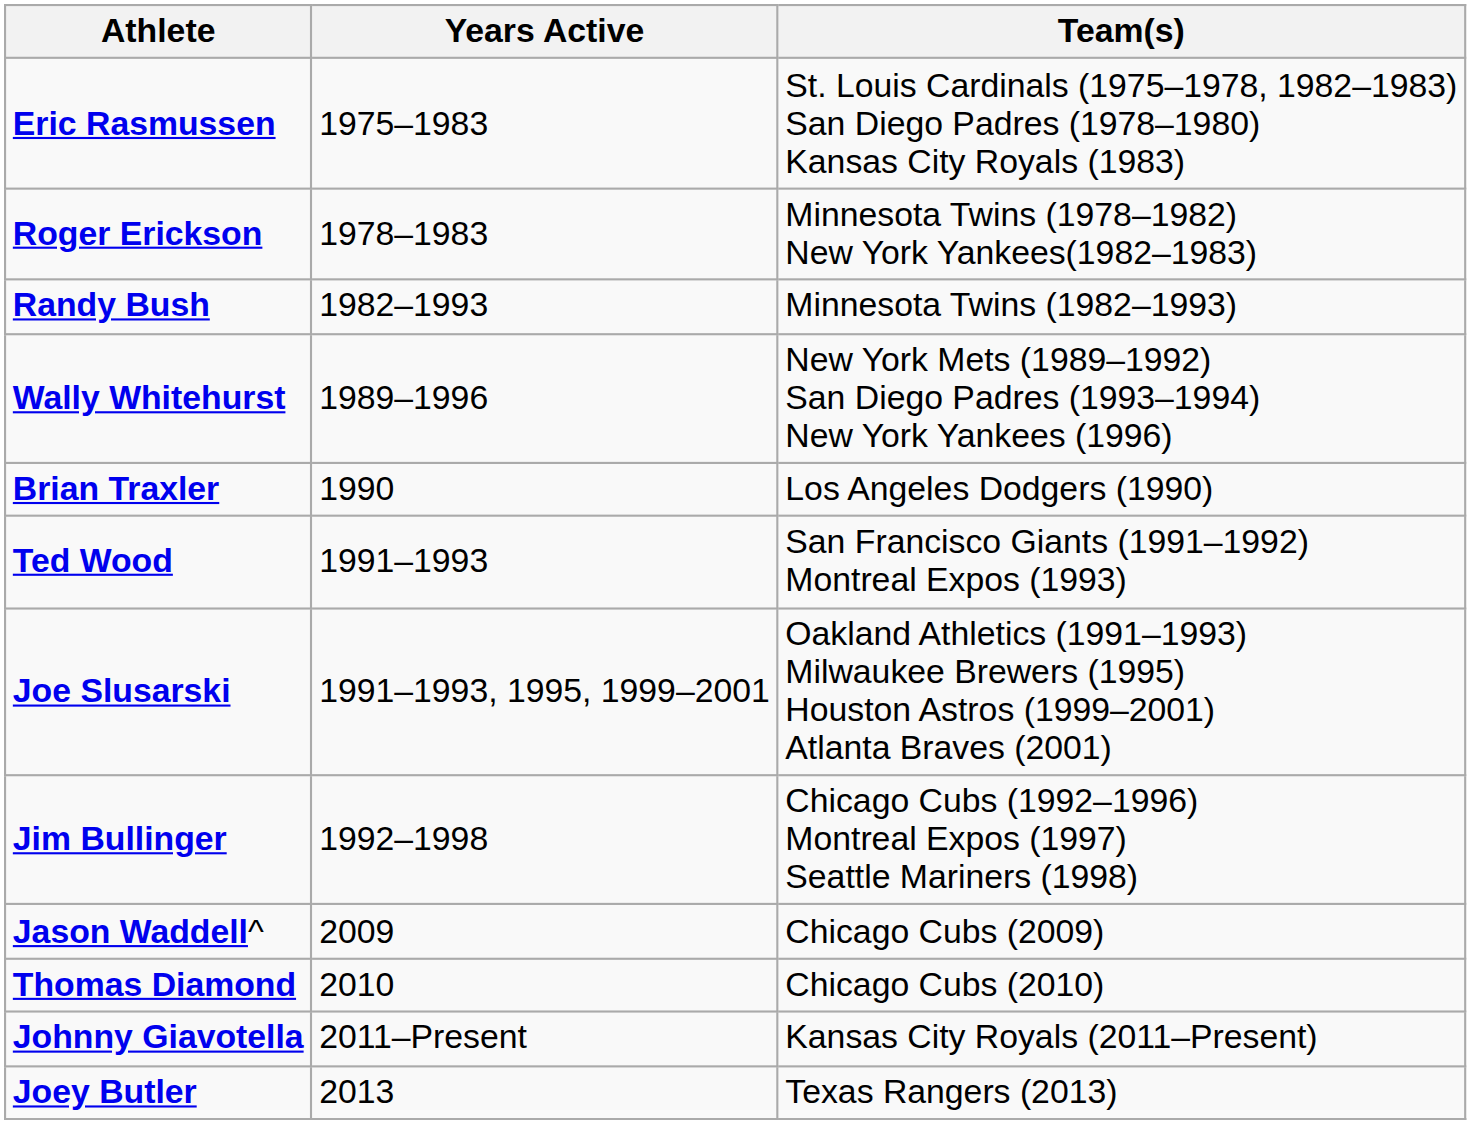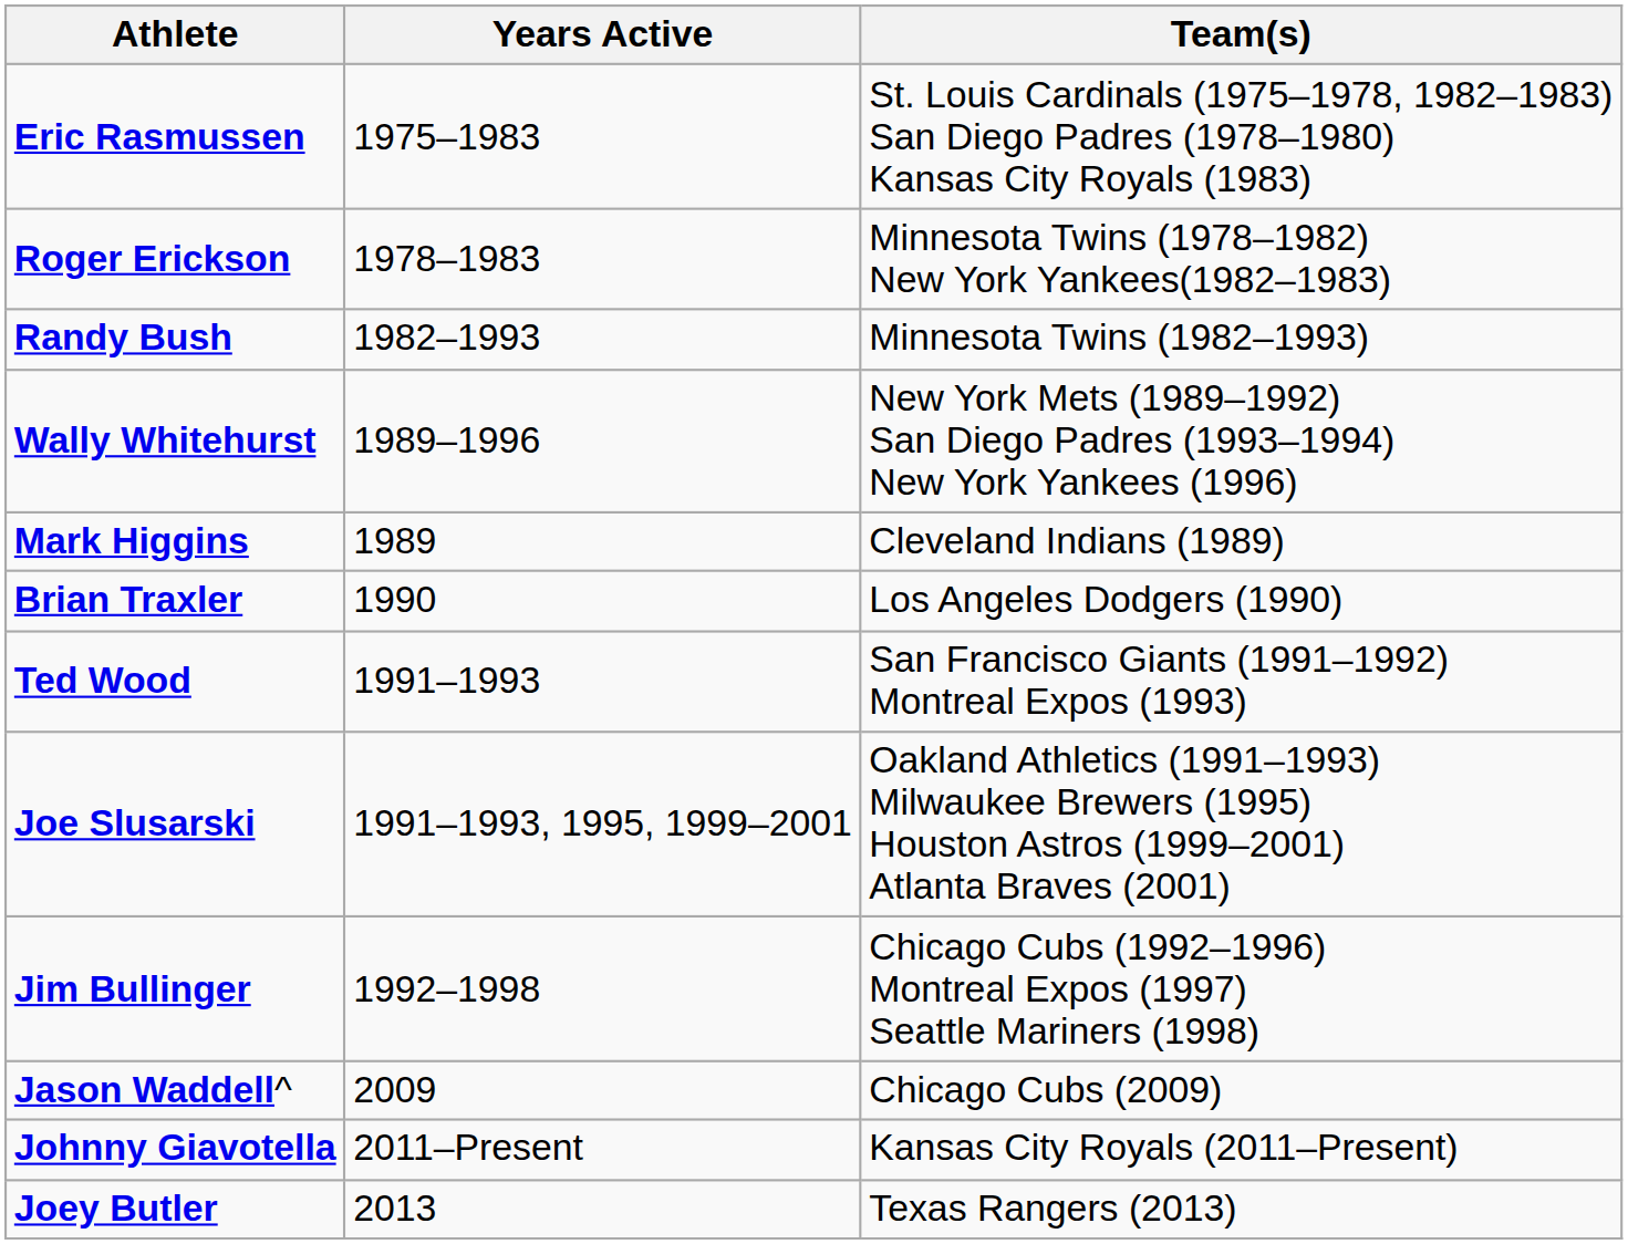+ row: Mark Higgins | 1989 | Cleveland Indians (1989)
- row: Thomas Diamond | 2010 | Chicago Cubs (2010)
